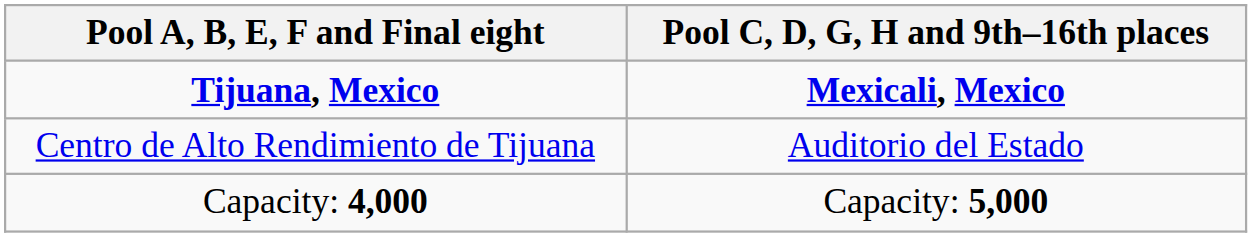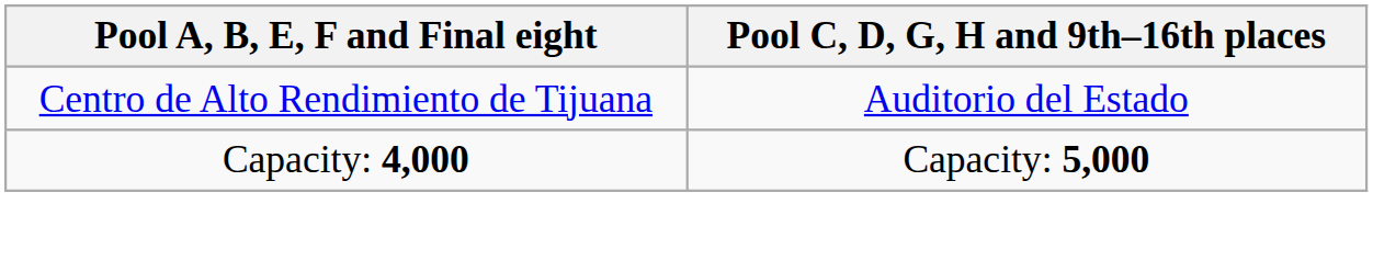- row: Tijuana, Mexico | Mexicali, Mexico
